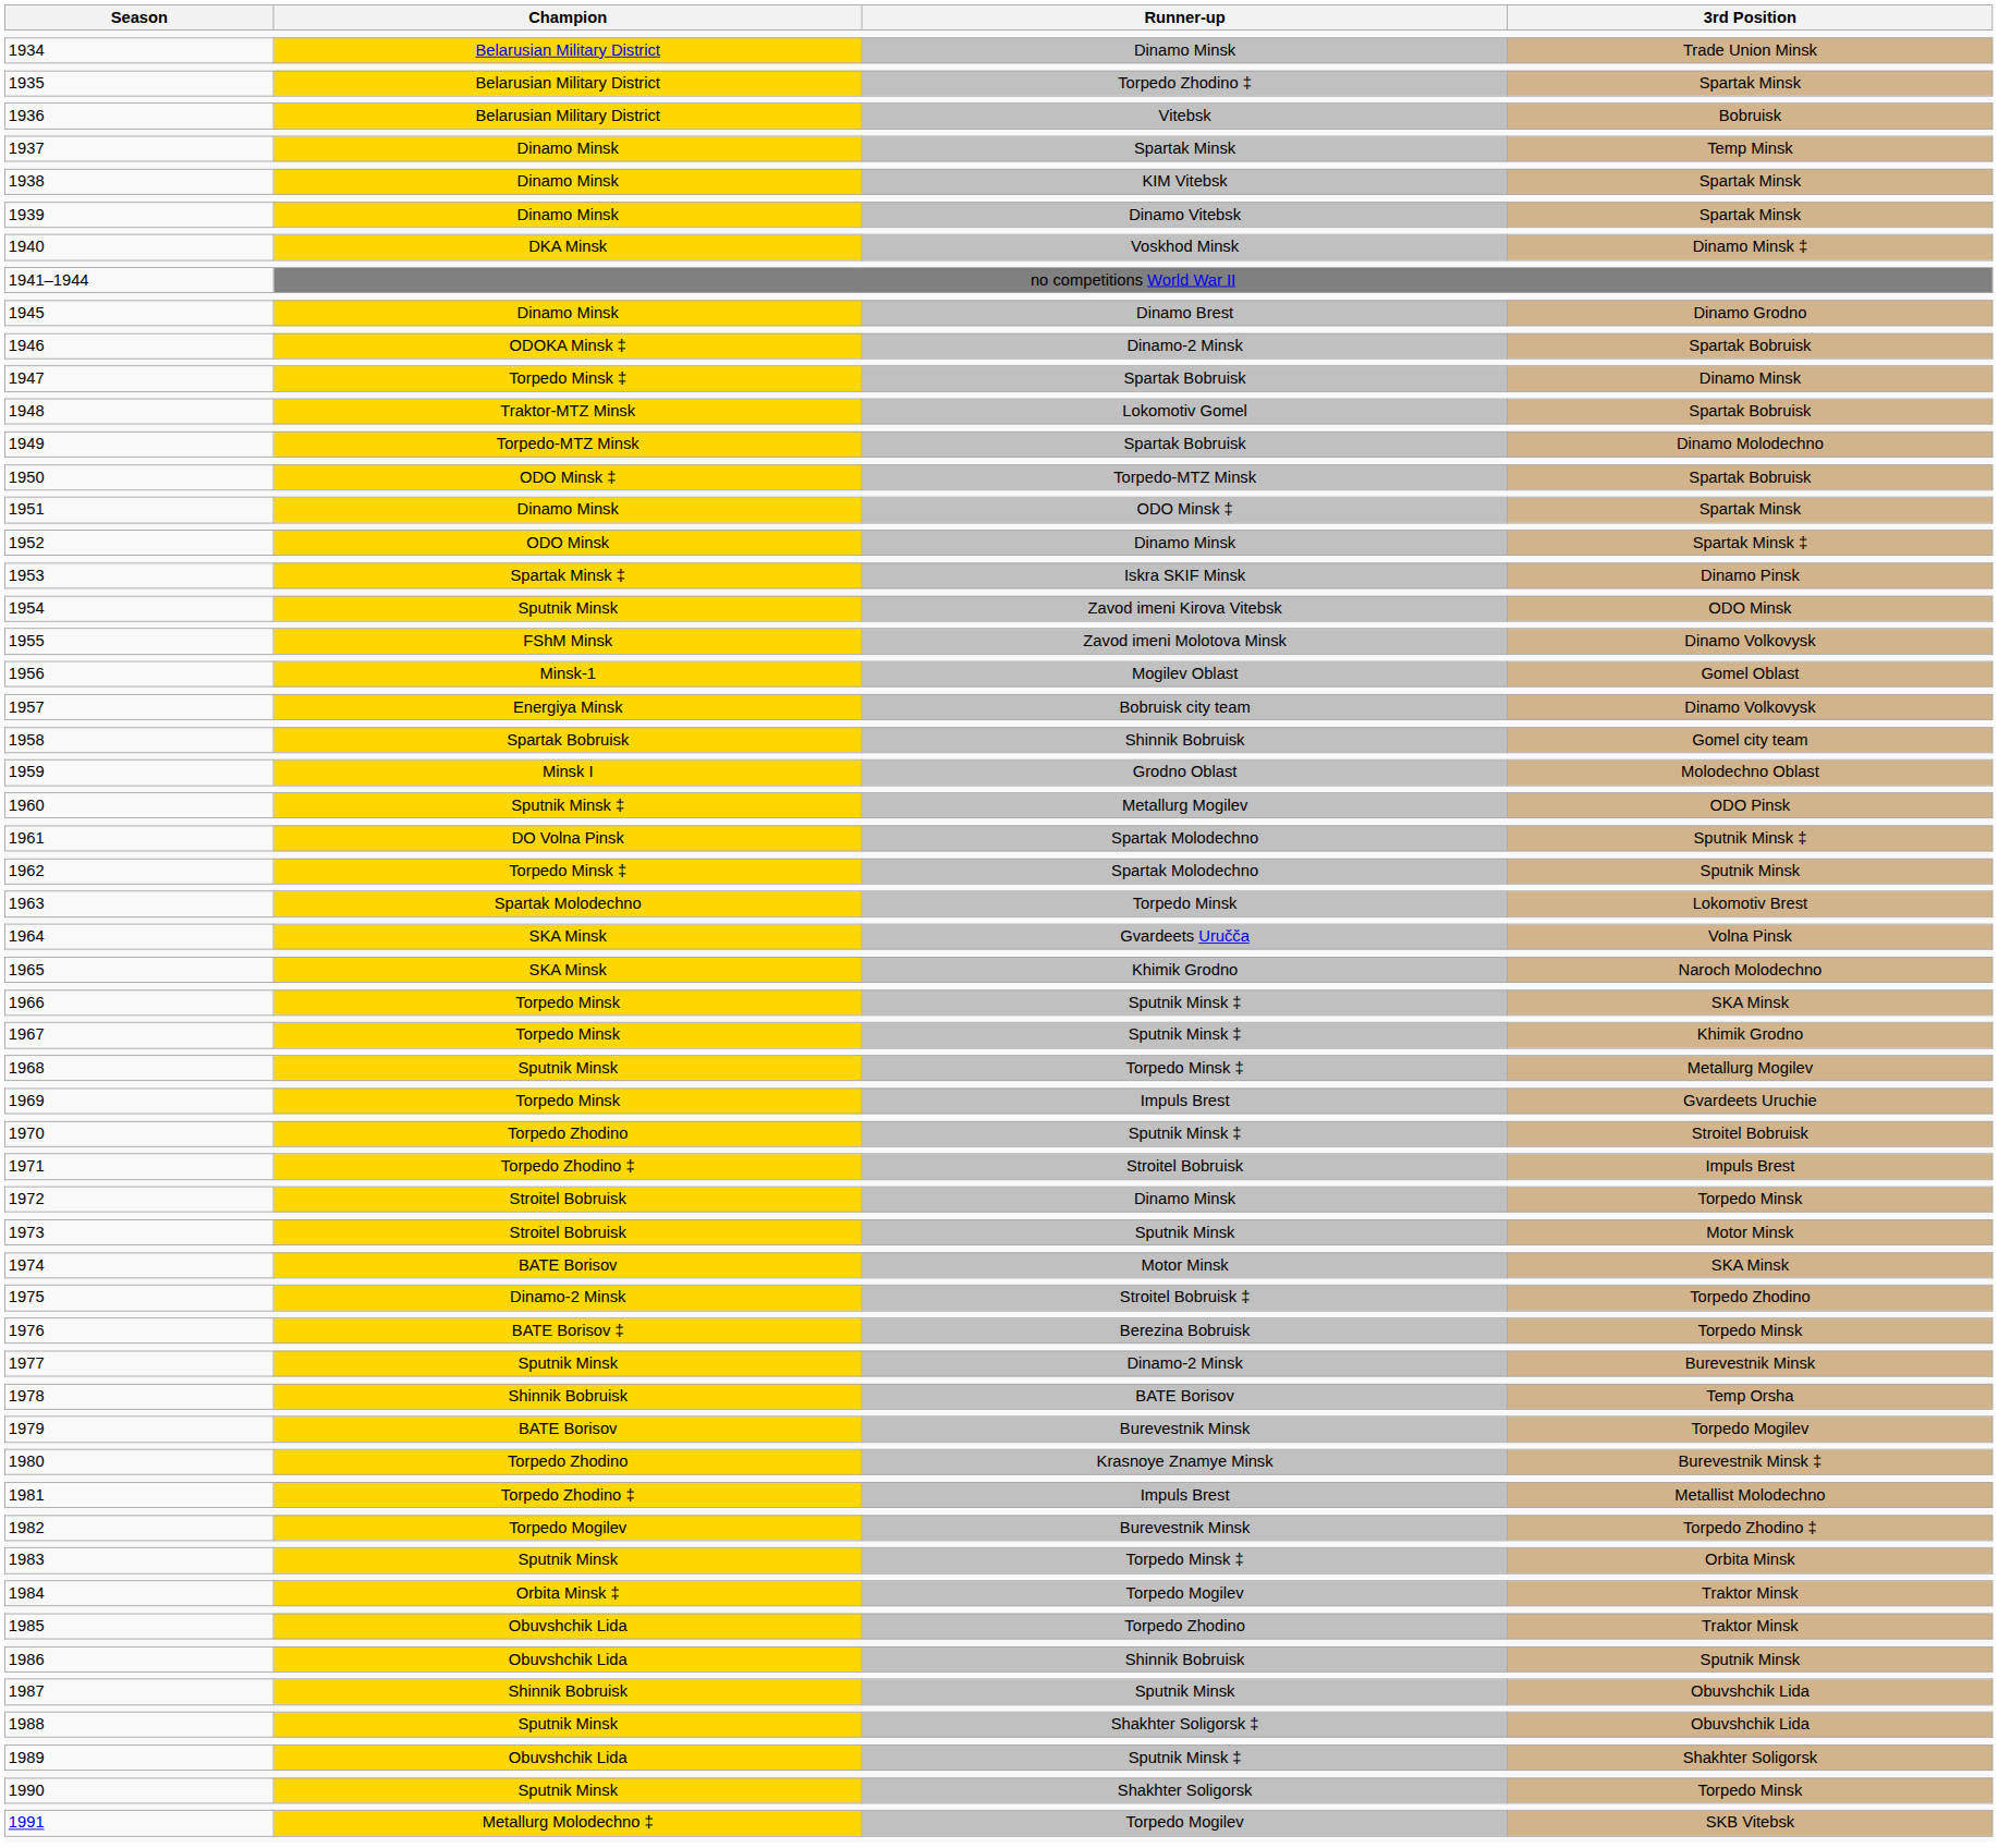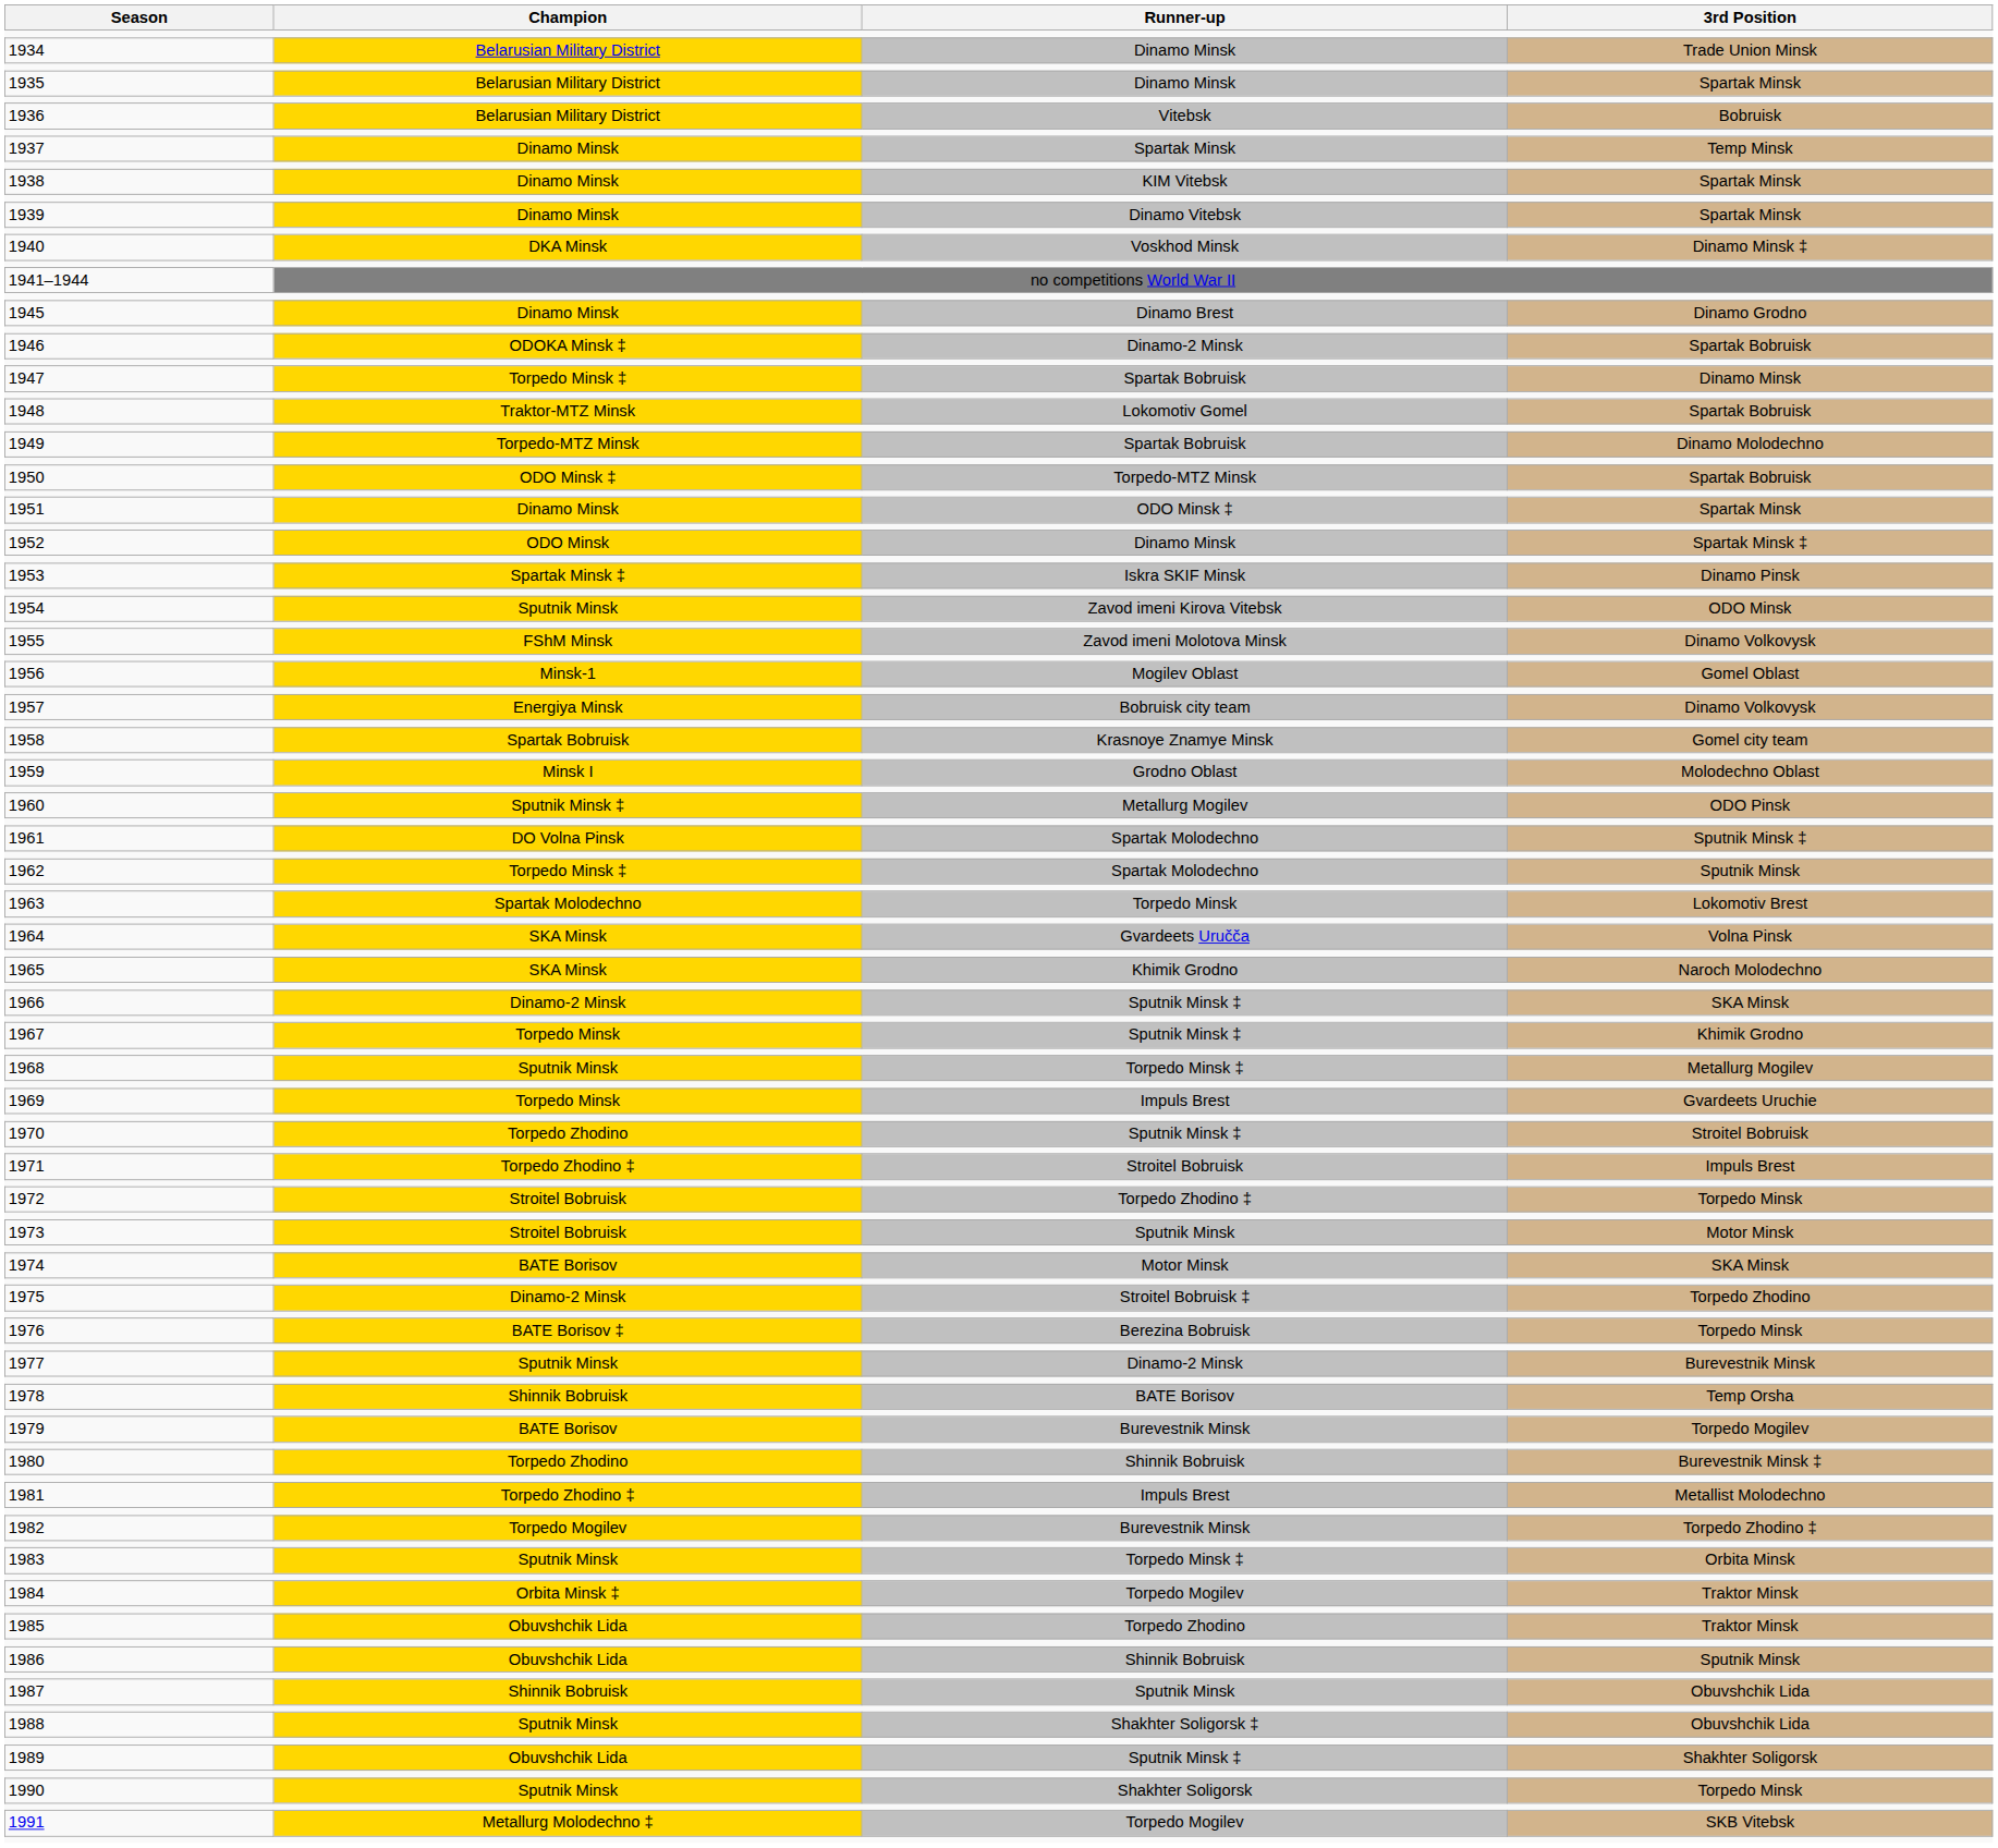1935 | Runner-up: Torpedo Zhodino ‡ -> Dinamo Minsk
1958 | Runner-up: Shinnik Bobruisk -> Krasnoye Znamye Minsk
1966 | Champion: Torpedo Minsk -> Dinamo-2 Minsk
1972 | Runner-up: Dinamo Minsk -> Torpedo Zhodino ‡
1980 | Runner-up: Krasnoye Znamye Minsk -> Shinnik Bobruisk
